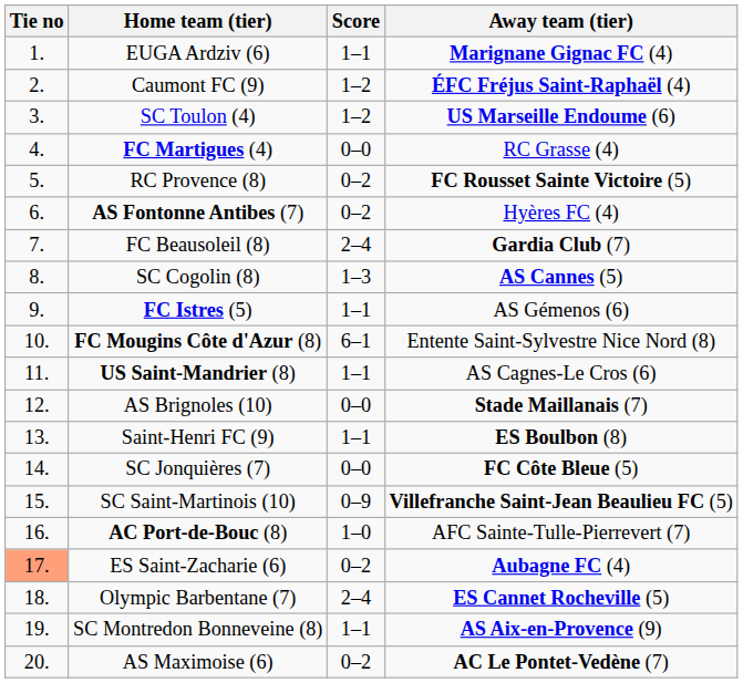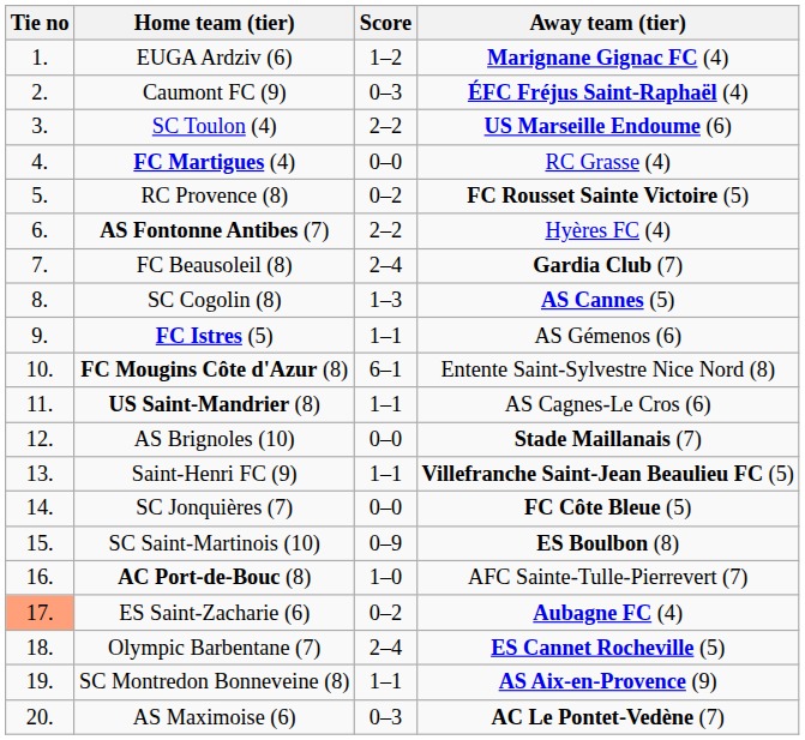EUGA Ardziv (6) | Score: 1–1 -> 1–2
Caumont FC (9) | Score: 1–2 -> 0–3
SC Toulon (4) | Score: 1–2 -> 2–2
AS Fontonne Antibes (7) | Score: 0–2 -> 2–2
Saint-Henri FC (9) | Away team (tier): ES Boulbon (8) -> Villefranche Saint-Jean Beaulieu FC (5)
SC Saint-Martinois (10) | Away team (tier): Villefranche Saint-Jean Beaulieu FC (5) -> ES Boulbon (8)
AS Maximoise (6) | Score: 0–2 -> 0–3
